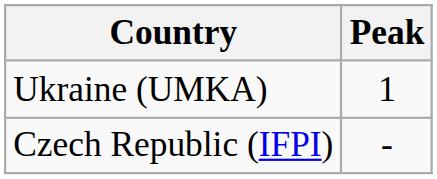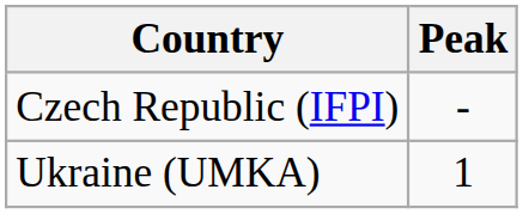rows swapped: Ukraine (UMKA) <-> Czech Republic (IFPI)
